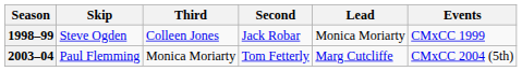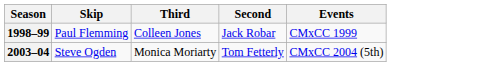- column: Lead | Monica Moriarty | Marg Cutcliffe
1998–99 | Skip: Steve Ogden -> Paul Flemming
2003–04 | Skip: Paul Flemming -> Steve Ogden
